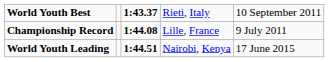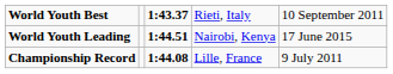rows swapped: Championship Record <-> World Youth Leading
